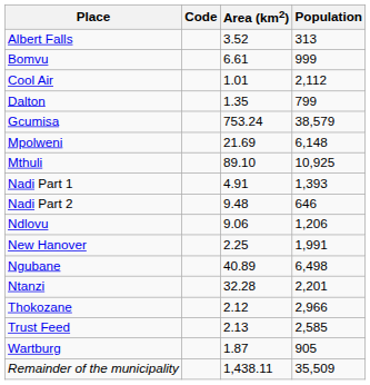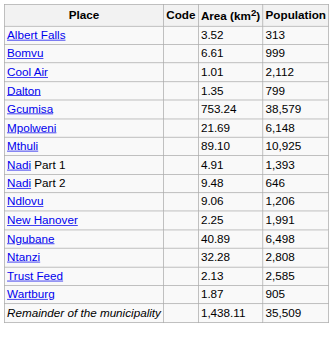Ntanzi | Population: 2,201 -> 2,808
- row: Thokozane | 2.12 | 2,966
